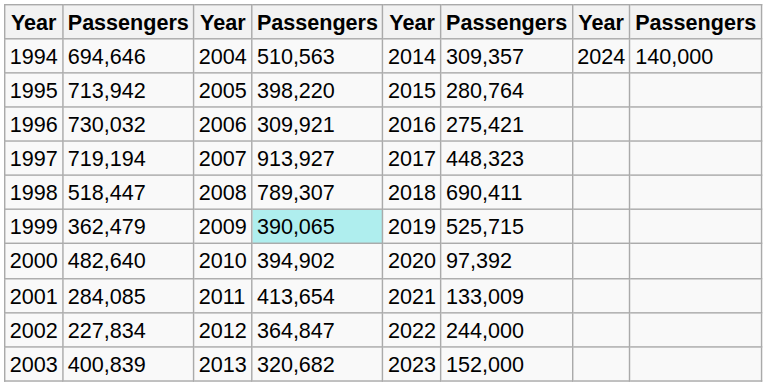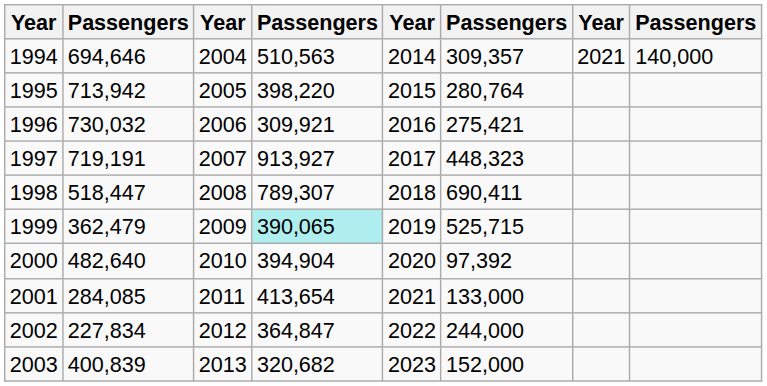1994 | column 7: 2024 -> 2021
1997 | column 2: 719,194 -> 719,191
2000 | column 4: 394,902 -> 394,904
2001 | column 6: 133,009 -> 133,000
